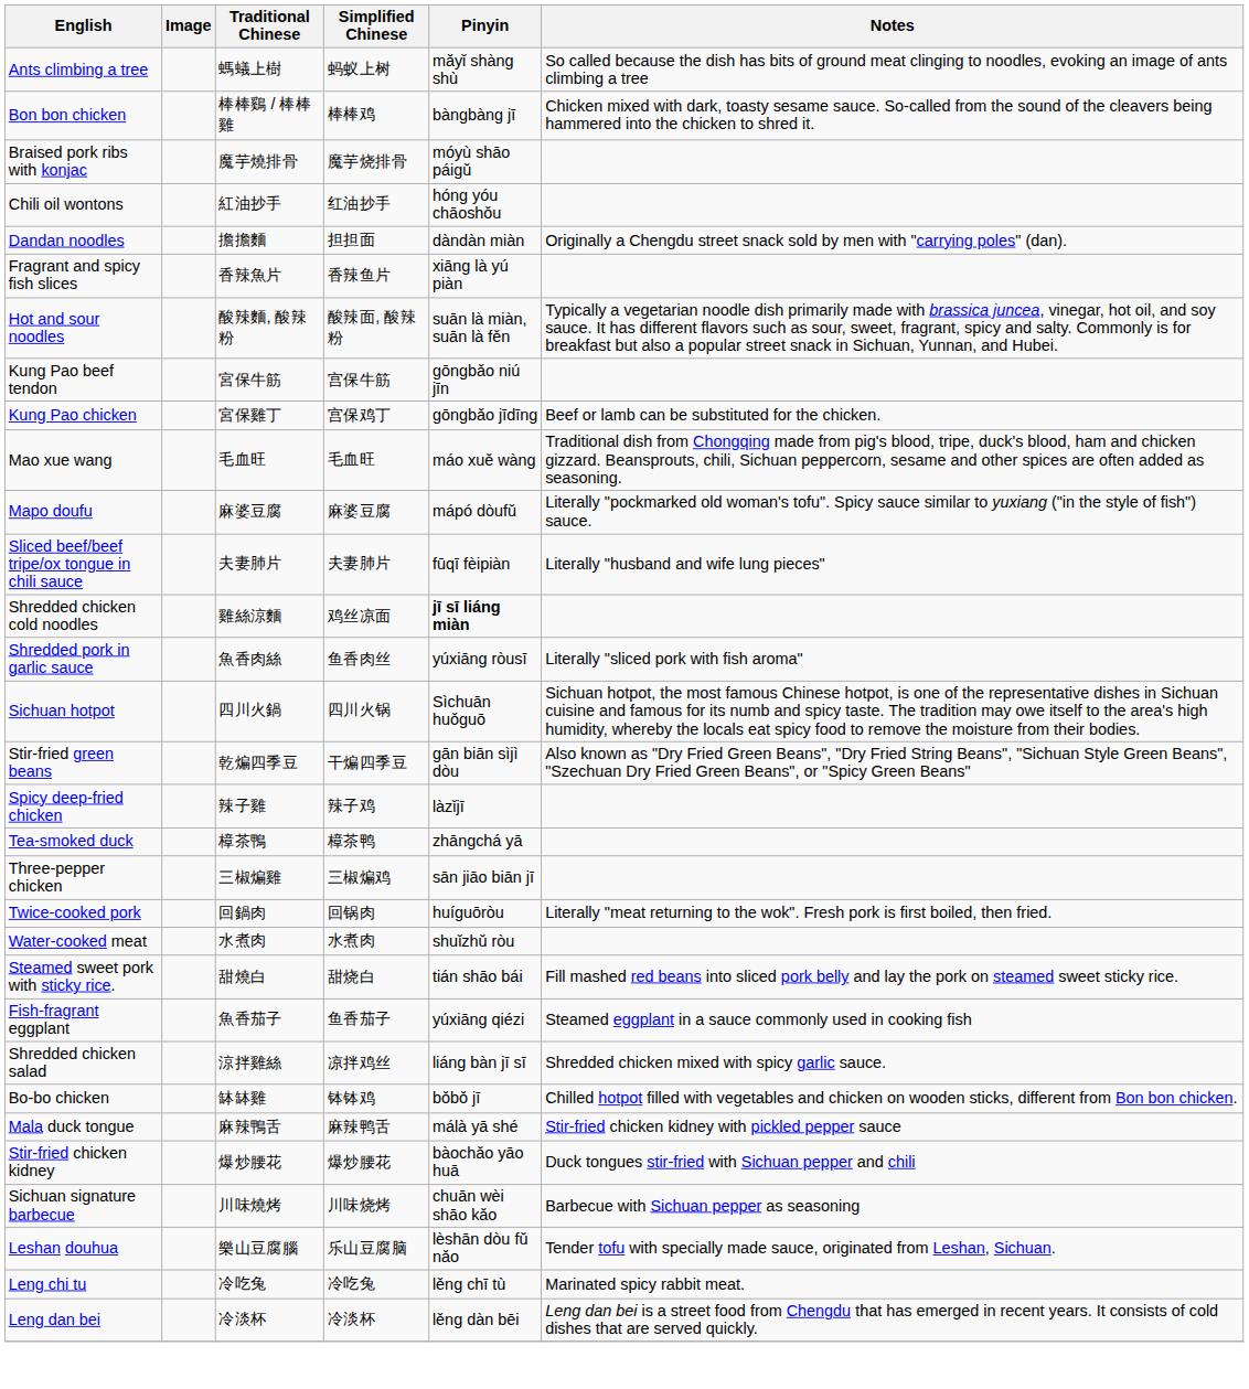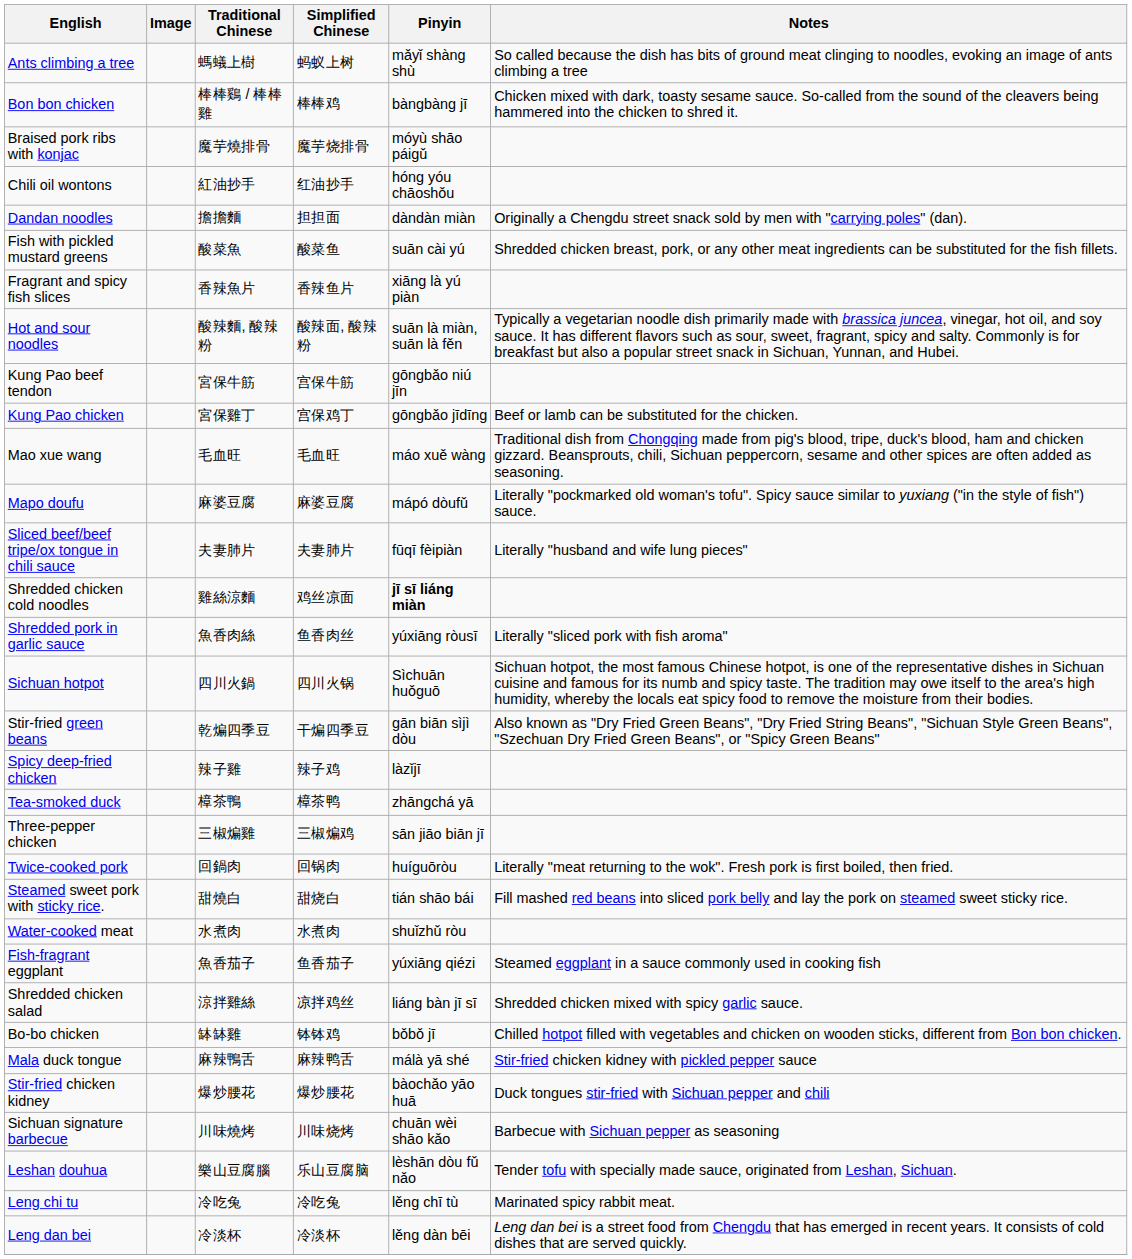+ row: Fish with pickled mustard greens | 酸菜魚 | 酸菜鱼 | suān cài yú | Shredded chicken breast, pork, or any other meat ingredients can be substituted for the fish fillets.
rows swapped: Water-cooked meat <-> Steamed sweet pork with sticky rice.
